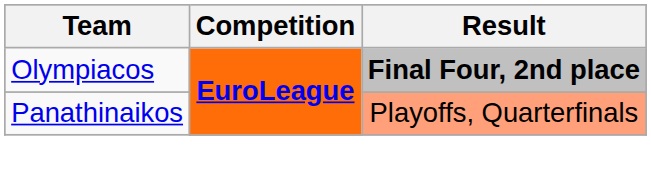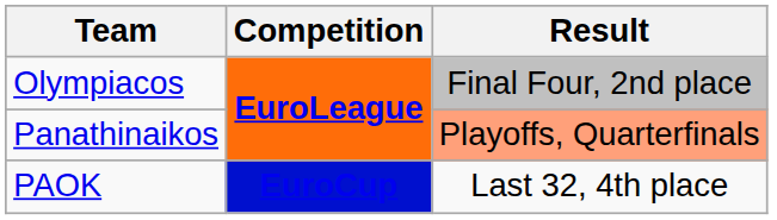Olympiacos | Result: bold -> normal
+ row: PAOK | EuroCup | Last 32, 4th place
